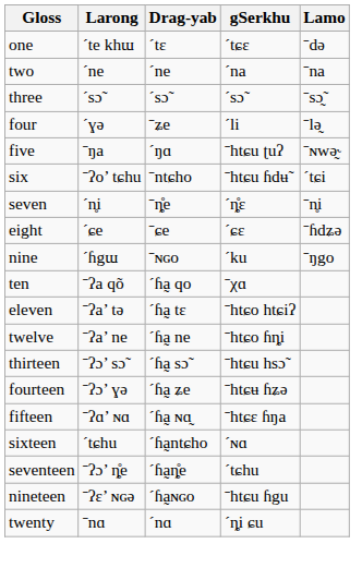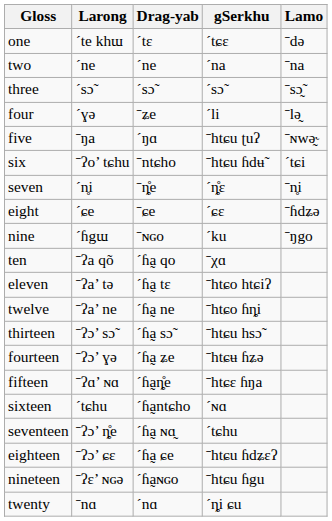fifteen | Drag-yab: ˊɦa̰ ɴɑ̰ -> ˊɦa̰ȵ̊e
seventeen | Drag-yab: ˊɦa̰ȵ̊e -> ˊɦa̰ ɴɑ̰
+ row: eighteen | ˉʔɔ’ ɕɛ | ˊɦa̰ ɕe | ˉhtɕu ɦdʑɛʔ
